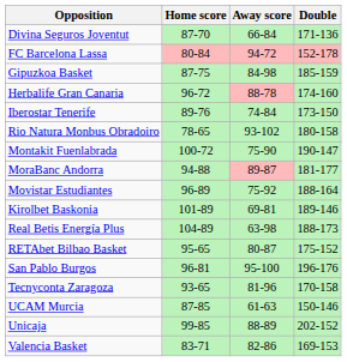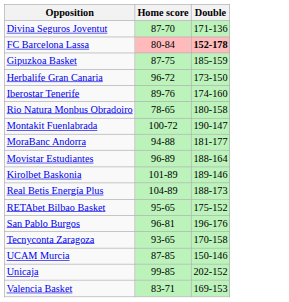- column: Away score | 66-84 | 94-72 | 84-98 | 88-78 | 74-84 | 93-102 | 75-90 | 89-87 | 75-92 | 69-81 | 63-98 | 80-87 | 95-100 | 81-96 | 61-63 | 88-89 | 82-86
FC Barcelona Lassa | Double: normal -> bold
Herbalife Gran Canaria | Double: 174-160 -> 173-150
Iberostar Tenerife | Double: 173-150 -> 174-160
